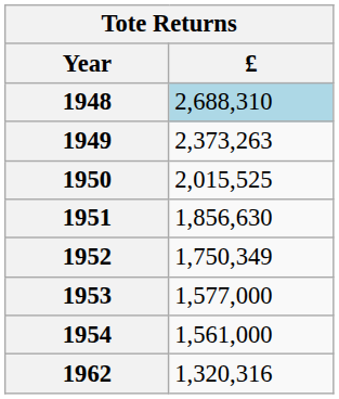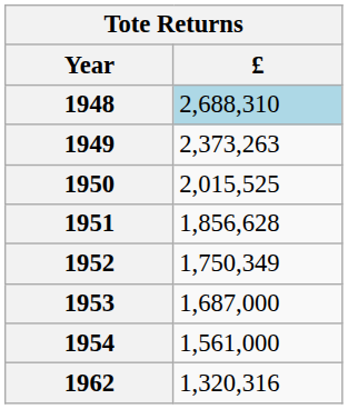1951 | £: 1,856,630 -> 1,856,628
1953 | £: 1,577,000 -> 1,687,000
